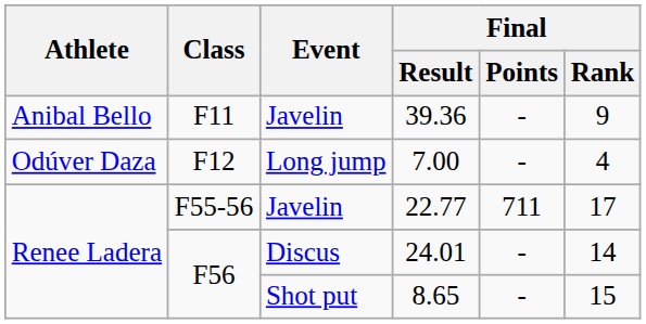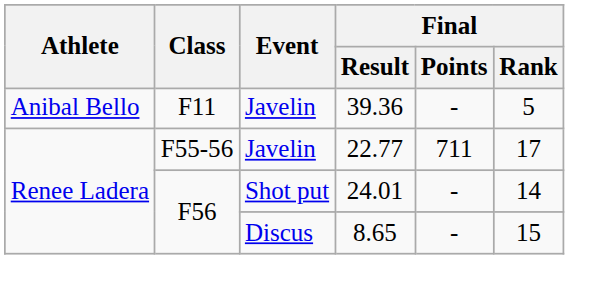39.36 | Final / Rank: 9 -> 5
- row: Odúver Daza | F12 | Long jump | 7.00 | - | 4
24.01 | Event: Discus -> Shot put
8.65 | Event: Shot put -> Discus
